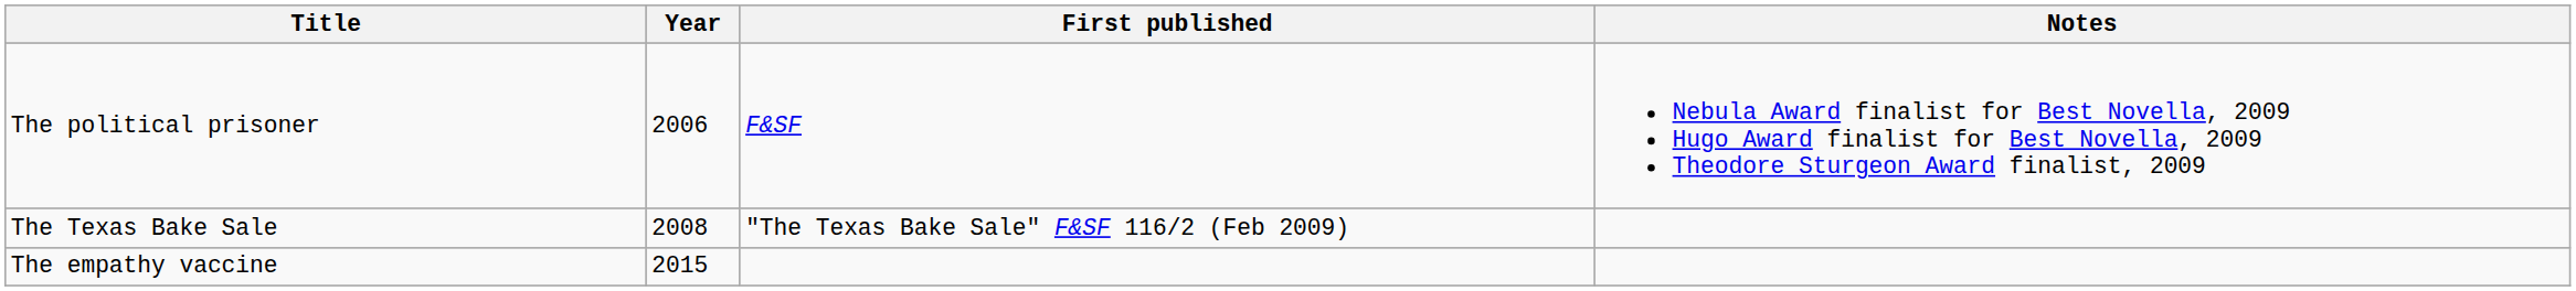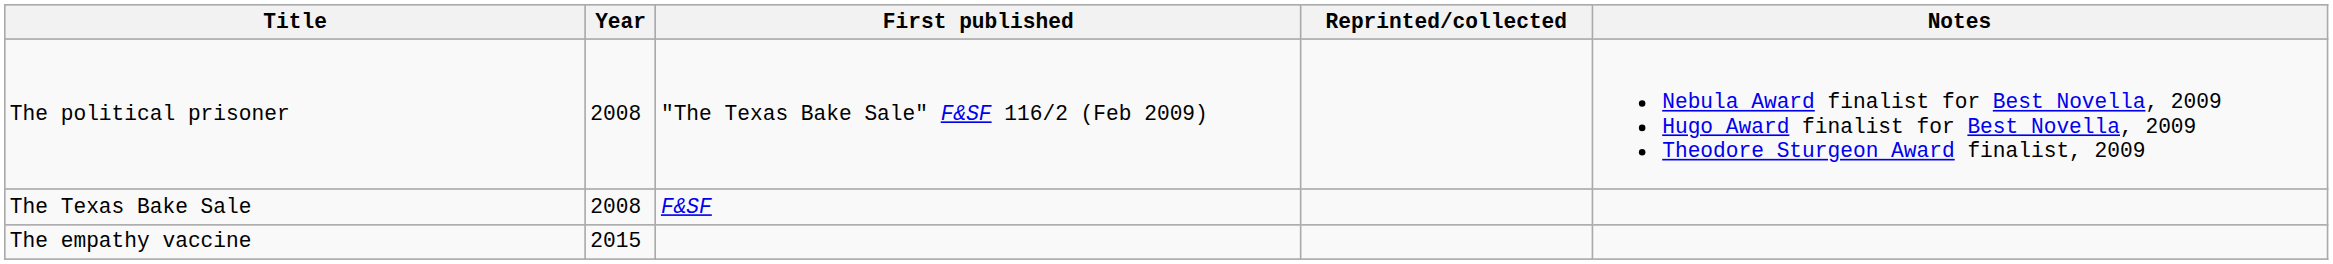+ column: Reprinted/collected
The political prisoner | Year: 2006 -> 2008
The political prisoner | First published: F&SF -> "The Texas Bake Sale" F&SF 116/2 (Feb 2009)
The Texas Bake Sale | First published: "The Texas Bake Sale" F&SF 116/2 (Feb 2009) -> F&SF
